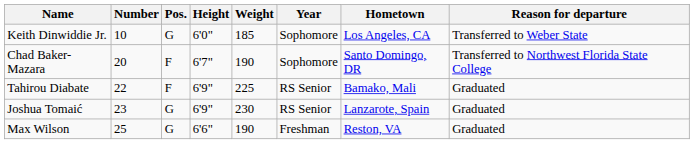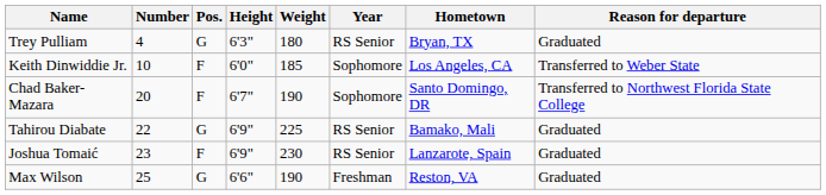+ row: Trey Pulliam | 4 | G | 6'3" | 180 | RS Senior | Bryan, TX | Graduated
Keith Dinwiddie Jr. | Pos.: G -> F
Tahirou Diabate | Pos.: F -> G
Joshua Tomaić | Pos.: G -> F
